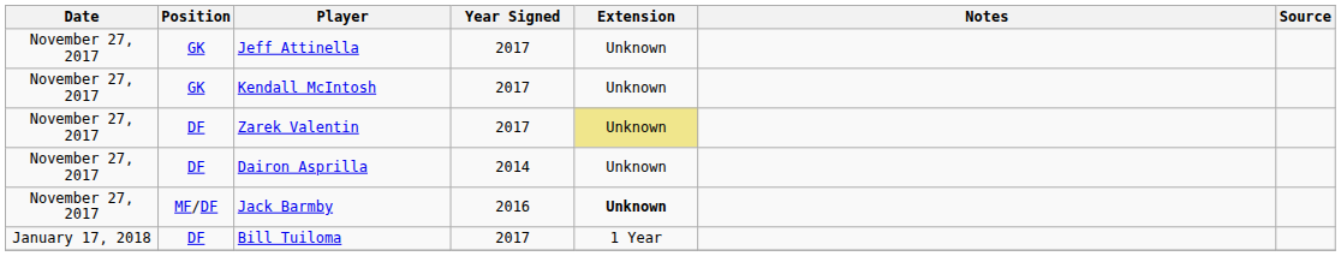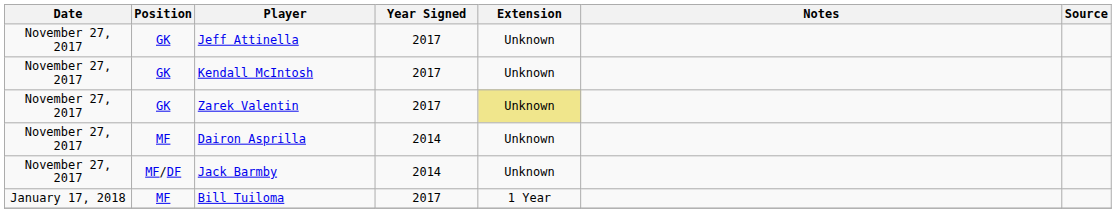Zarek Valentin | Position: DF -> GK
Dairon Asprilla | Position: DF -> MF
Jack Barmby | Year Signed: 2016 -> 2014
Jack Barmby | Extension: bold -> normal
Bill Tuiloma | Position: DF -> MF
